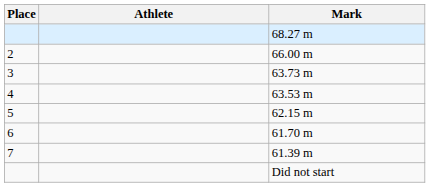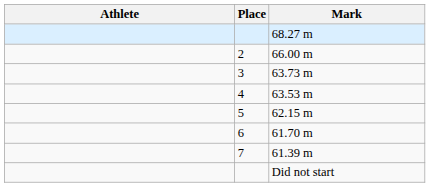columns swapped: Place <-> Athlete
